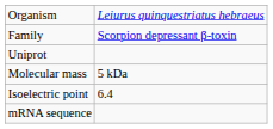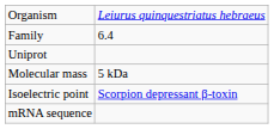Family | column 2: Scorpion depressant β-toxin -> 6.4
Isoelectric point | column 2: 6.4 -> Scorpion depressant β-toxin
